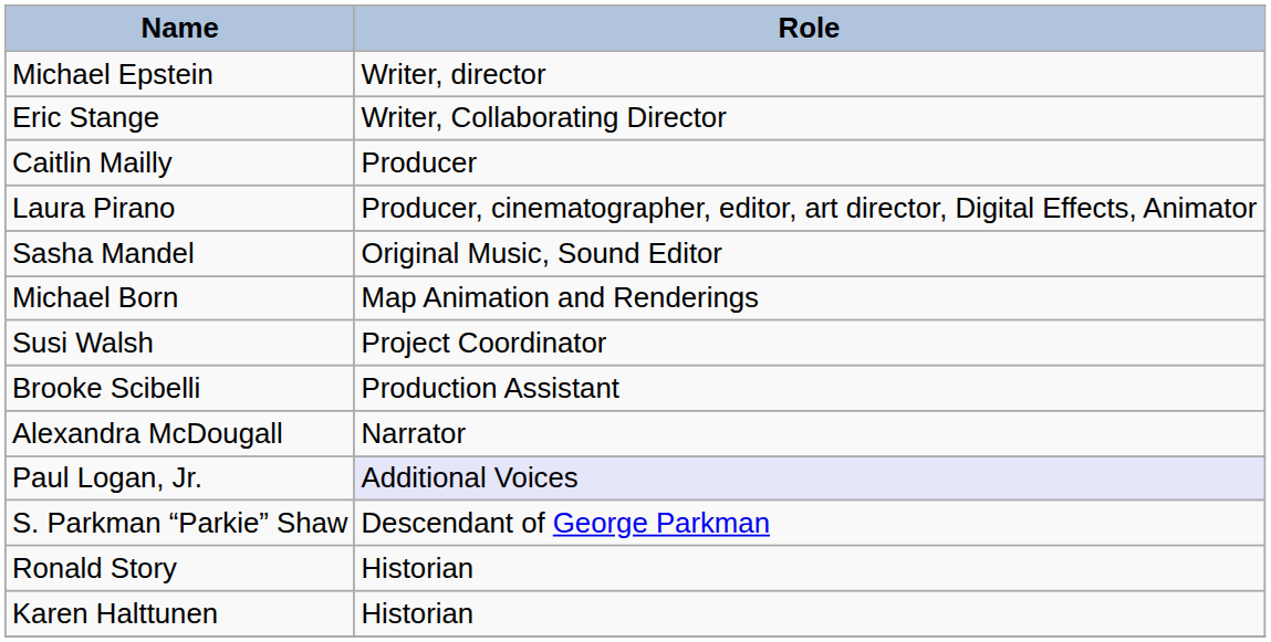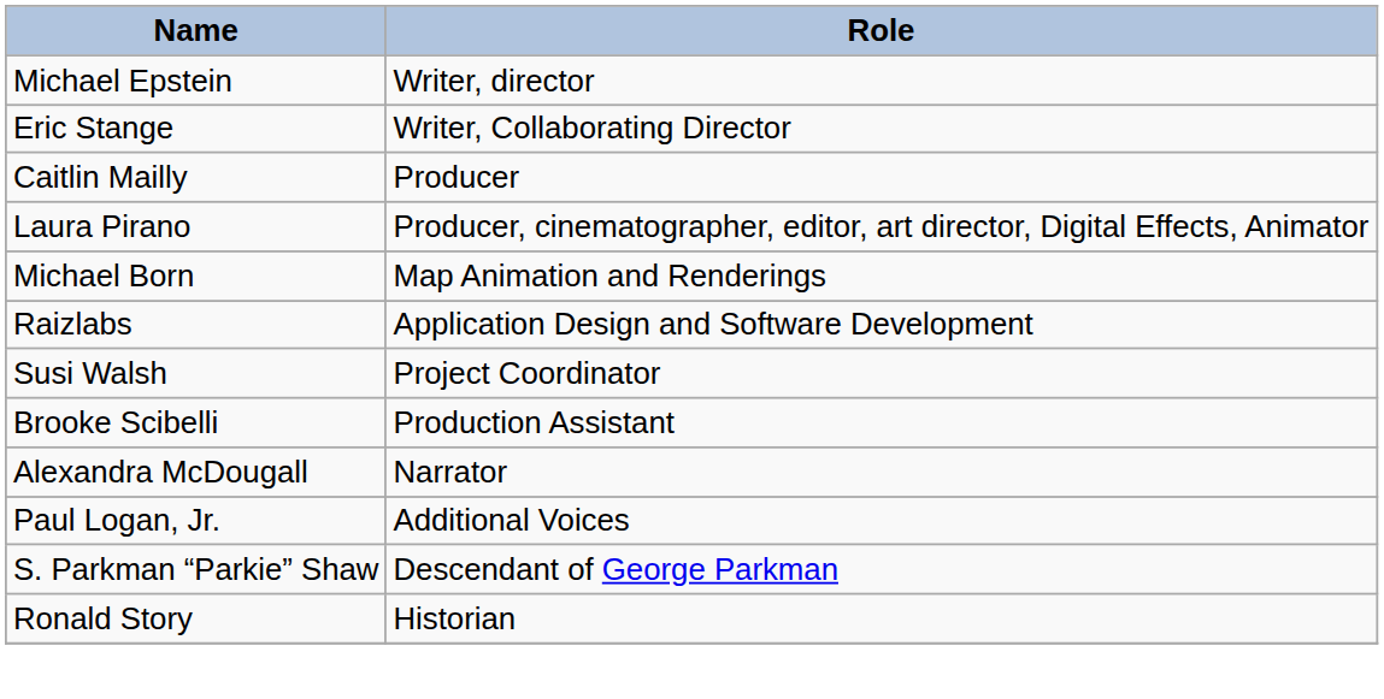- row: Sasha Mandel | Original Music, Sound Editor
+ row: Raizlabs | Application Design and Software Development
Paul Logan, Jr. | Role: lavender background -> no background
- row: Karen Halttunen | Historian
